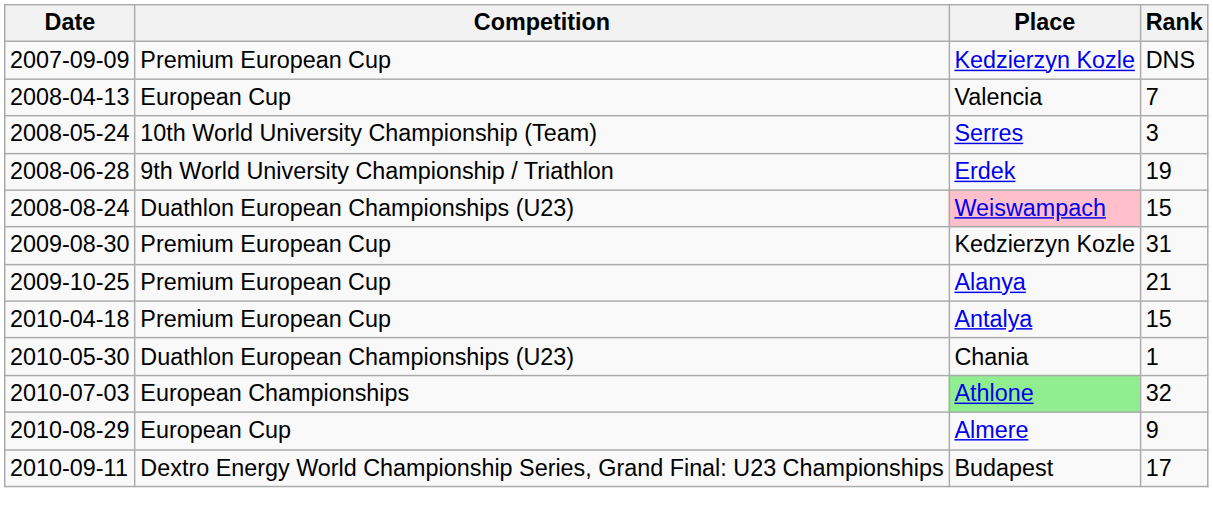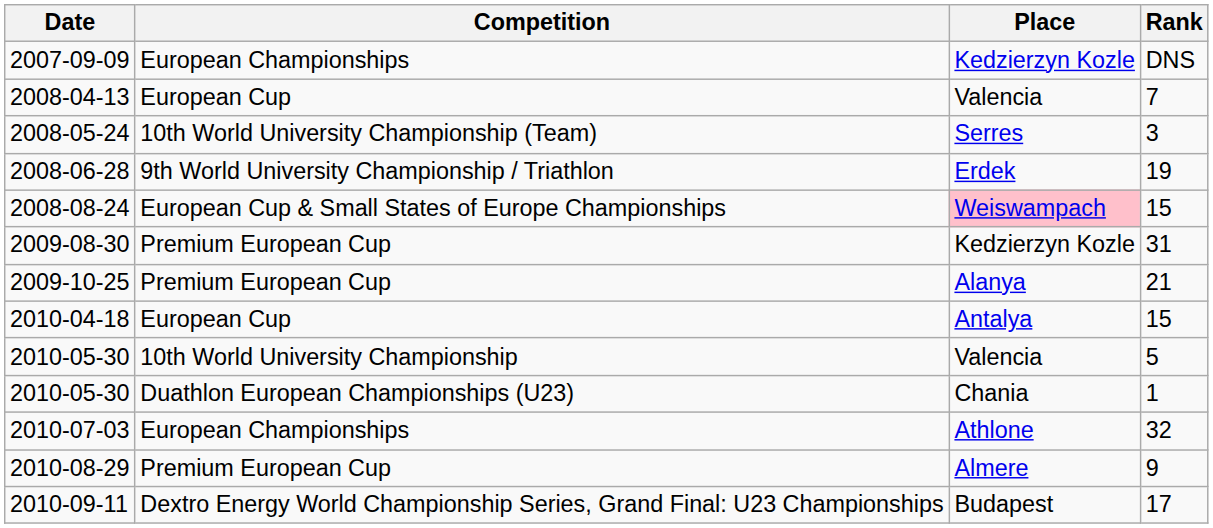2007-09-09 | Competition: Premium European Cup -> European Championships
2008-08-24 | Competition: Duathlon European Championships (U23) -> European Cup & Small States of Europe Championships
2010-04-18 | Competition: Premium European Cup -> European Cup
+ row: 2010-05-30 | 10th World University Championship | Valencia | 5
2010-07-03 | Place: lightgreen background -> no background
2010-08-29 | Competition: European Cup -> Premium European Cup
